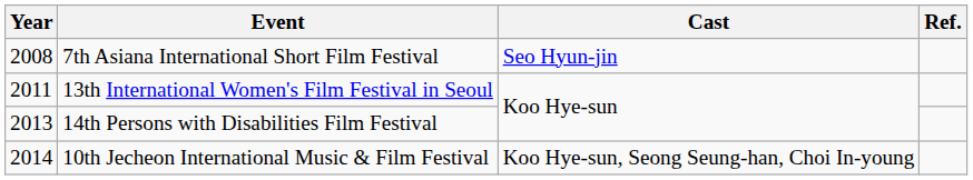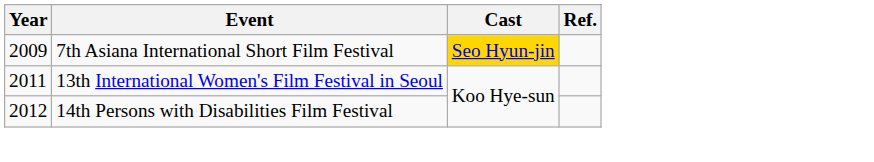7th Asiana International Short Film Festival | Year: 2008 -> 2009
7th Asiana International Short Film Festival | Cast: no background -> gold background
14th Persons with Disabilities Film Festival | Year: 2013 -> 2012
- row: 2014 | 10th Jecheon International Music & Film Festival | Koo Hye-sun, Seong Seung-han, Choi In-young
